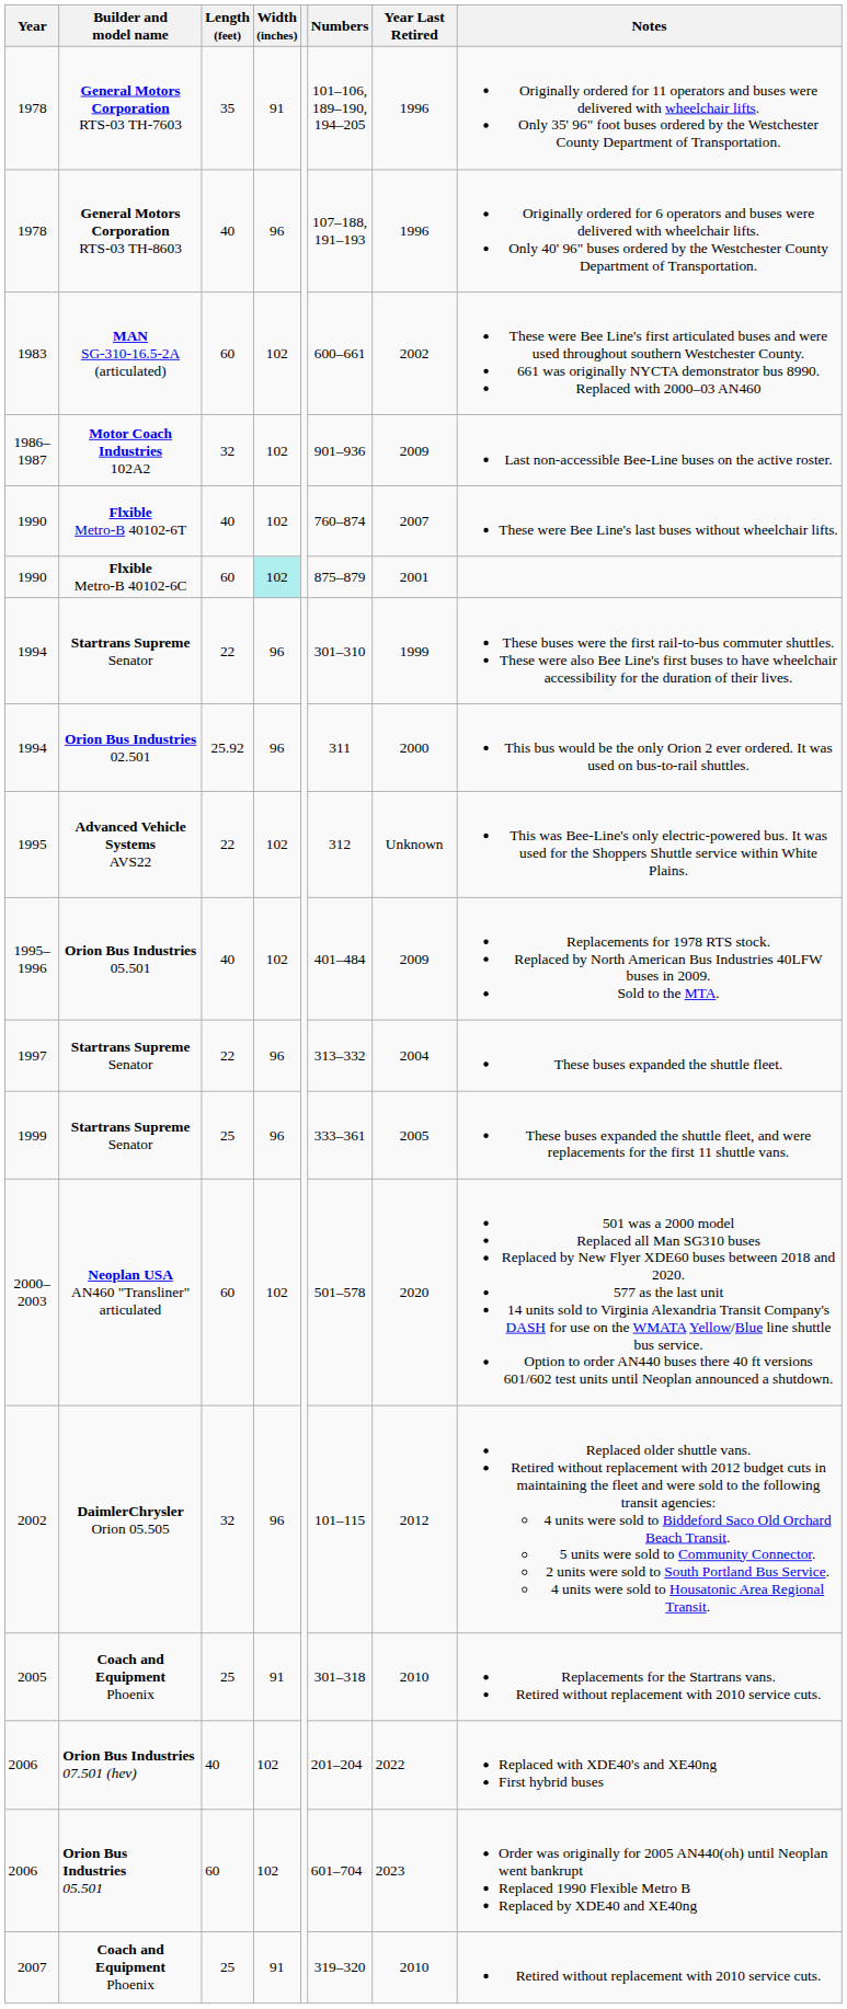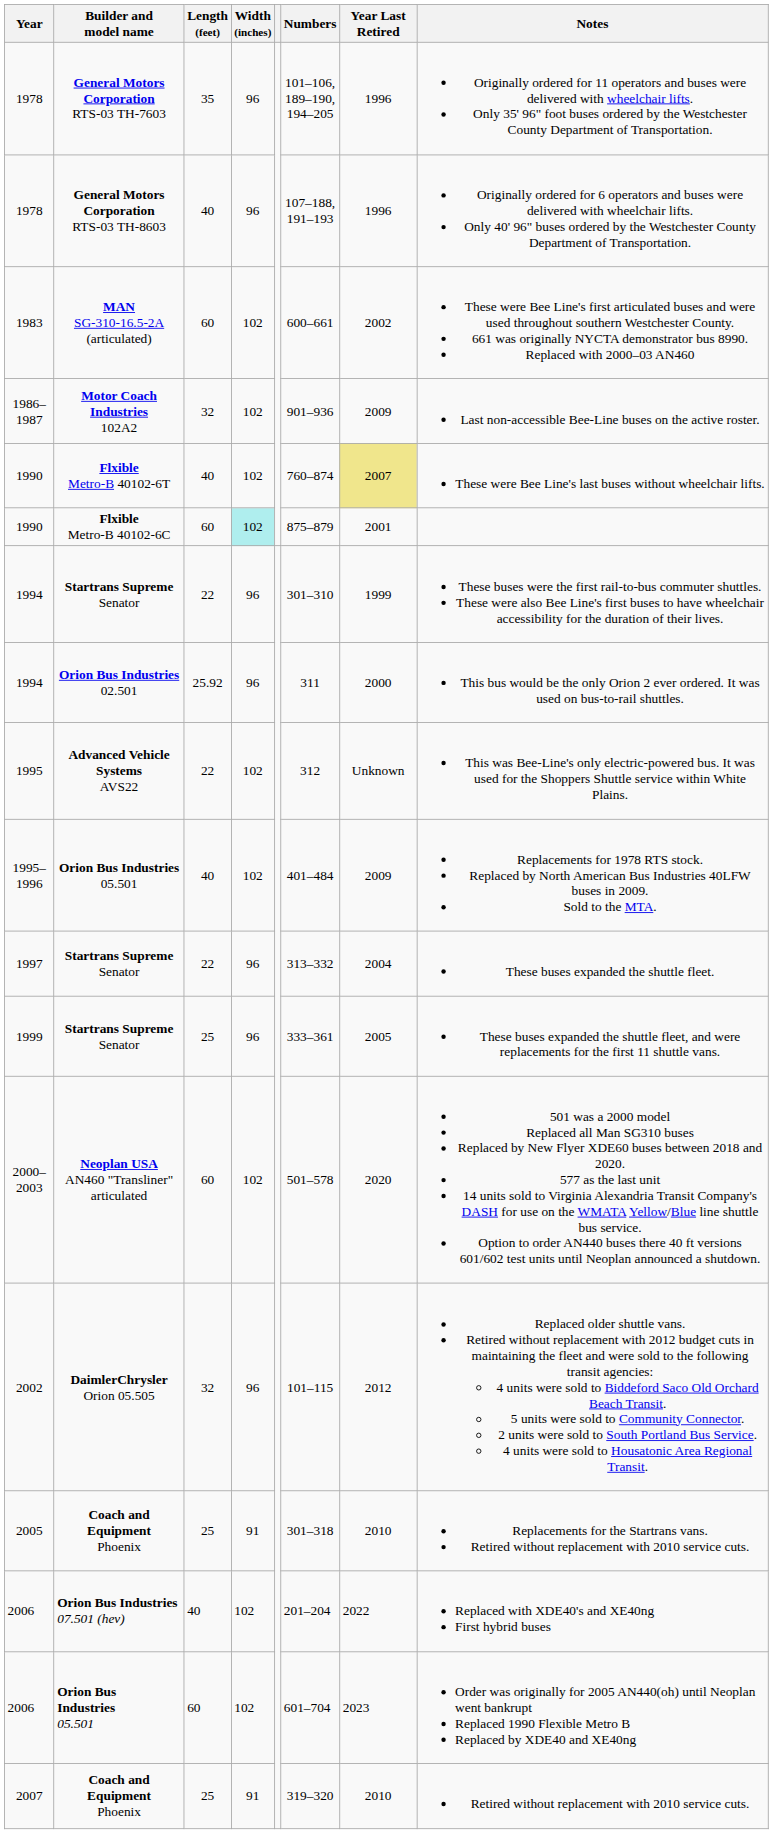1978 / General Motors Corporation RTS-03 TH-7603 | Width (inches): 91 -> 96
1990 / Flxible Metro-B 40102-6T | Year Last Retired: no background -> khaki background
